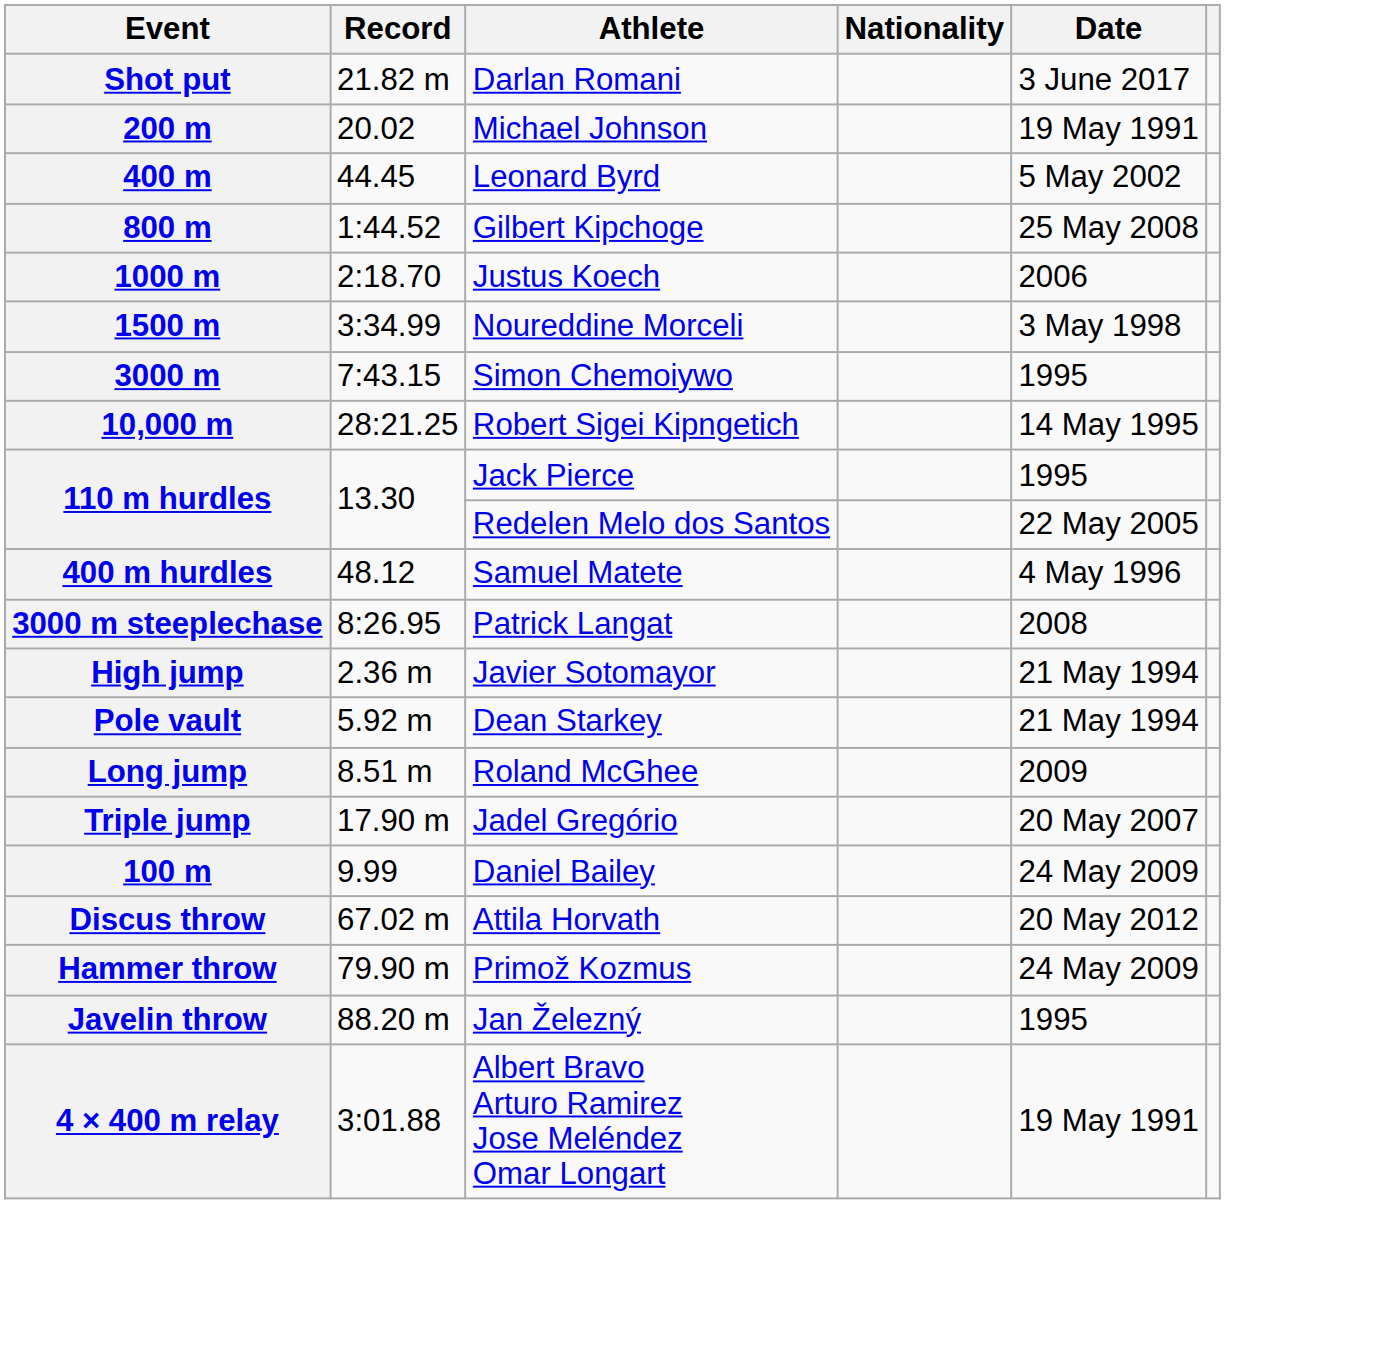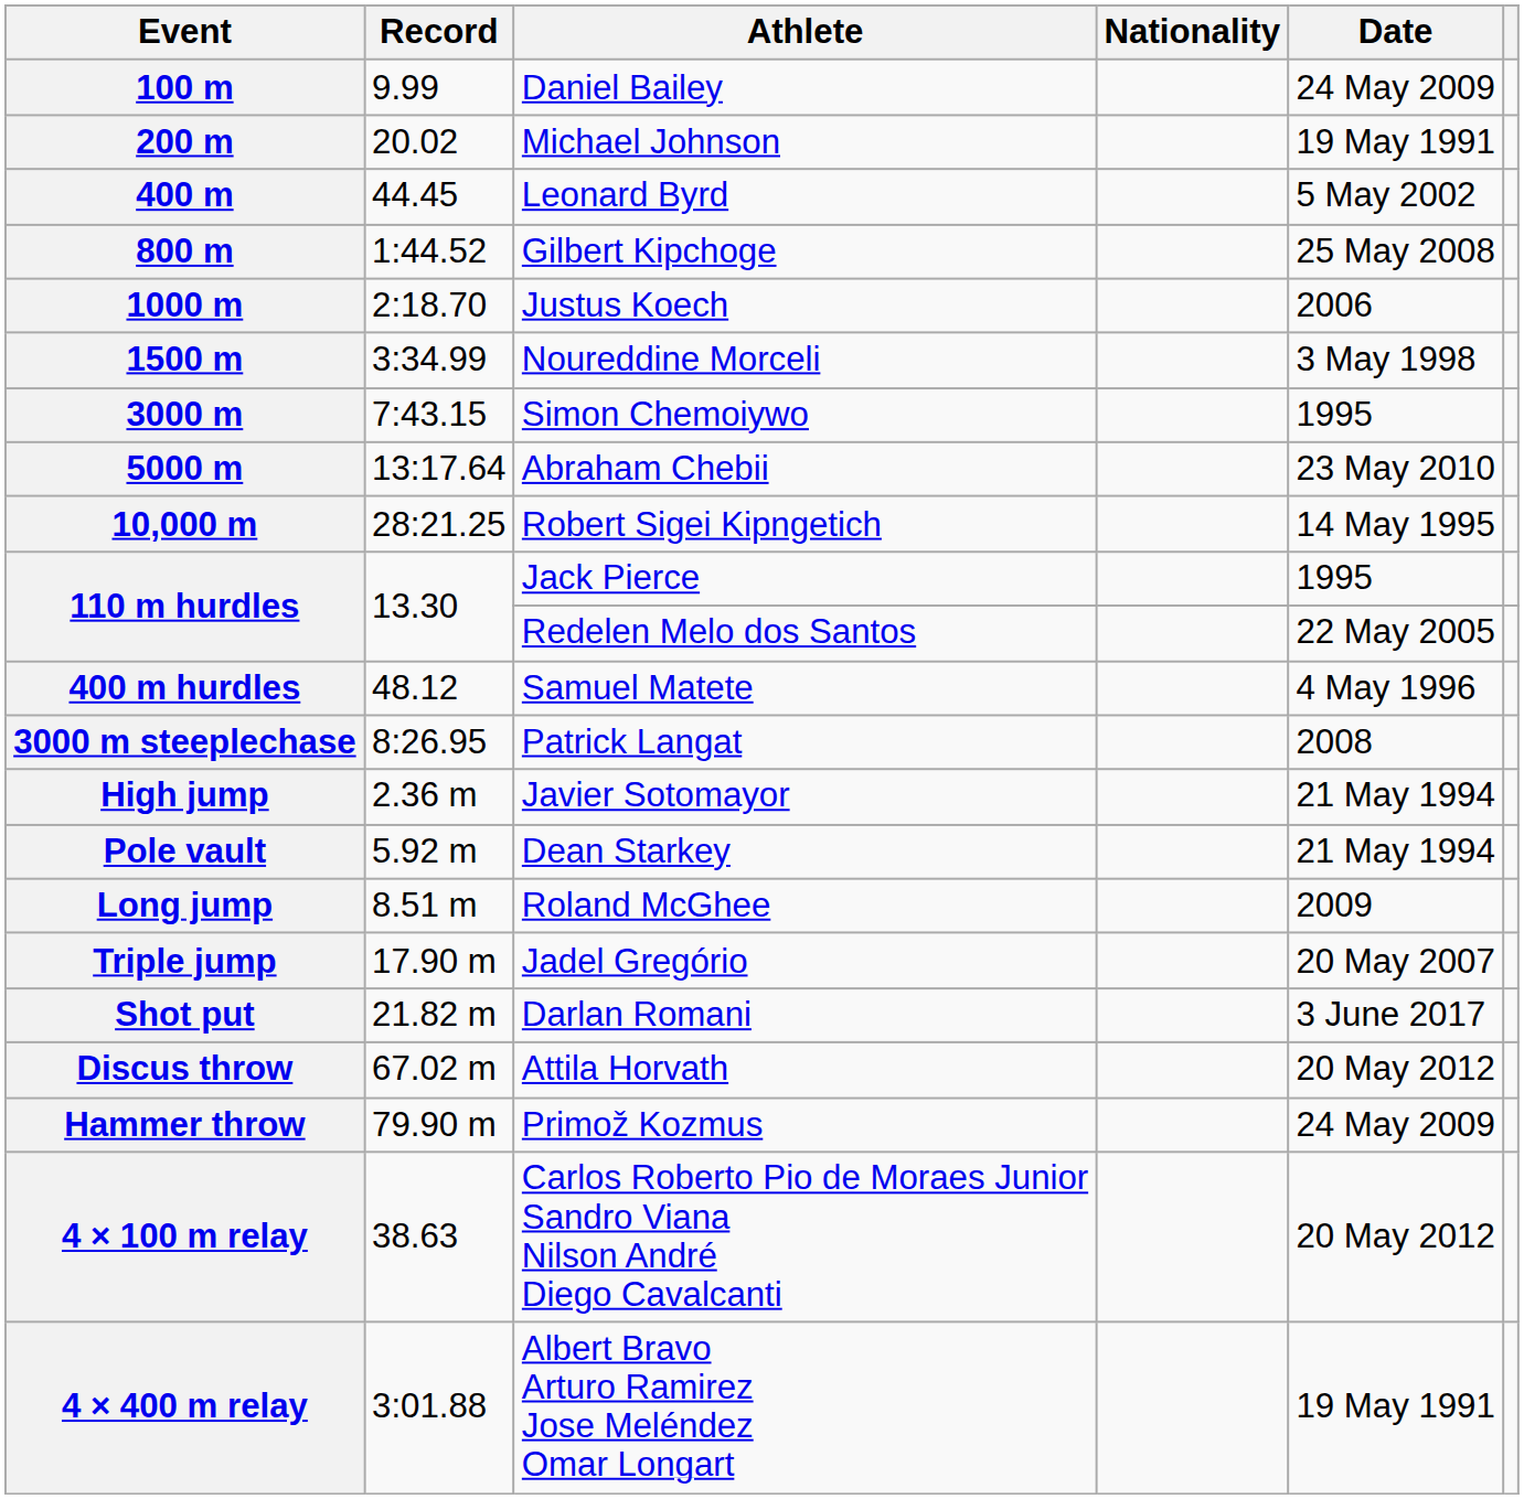rows swapped: 100 m <-> Shot put
+ row: 5000 m | 13:17.64 | Abraham Chebii | 23 May 2010
- row: Javelin throw | 88.20 m | Jan Železný | 1995
+ row: 4 × 100 m relay | 38.63 | Carlos Roberto Pio de Moraes Junior Sandro Viana Nilson André Diego Cavalcanti | 20 May 2012
